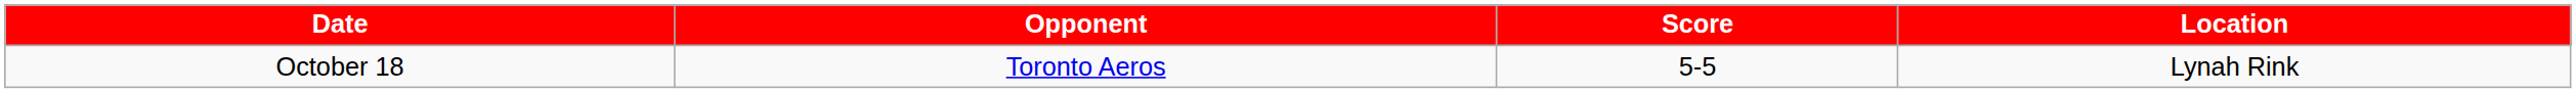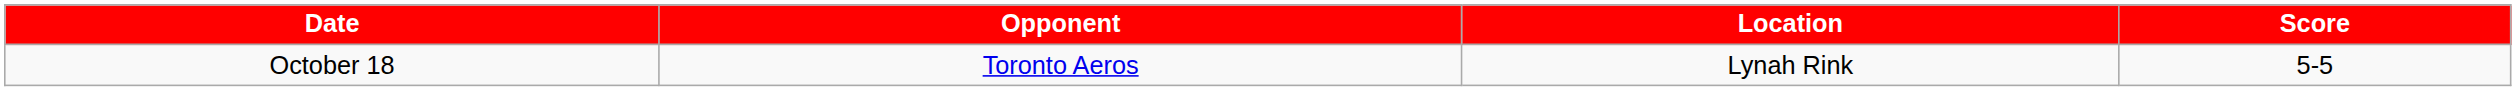columns swapped: Location <-> Score
